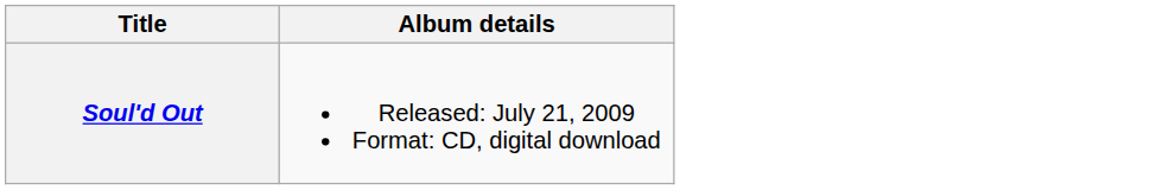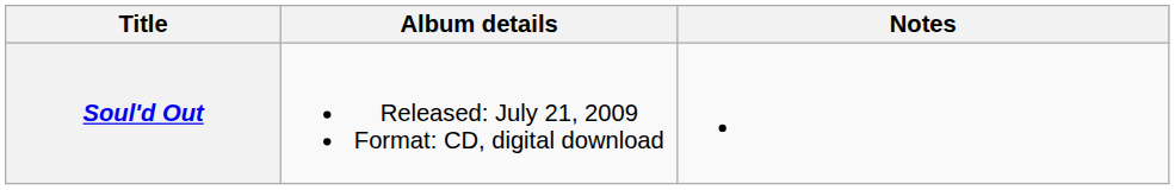+ column: Notes
